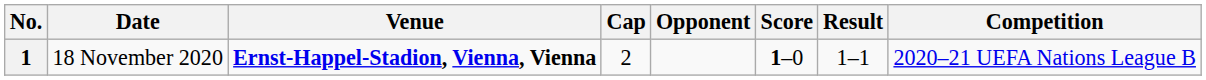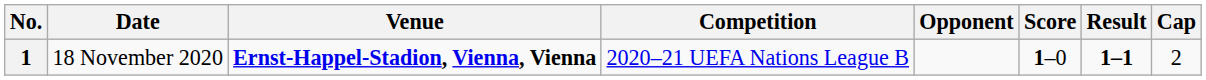columns swapped: Cap <-> Competition
1 | Result: normal -> bold
